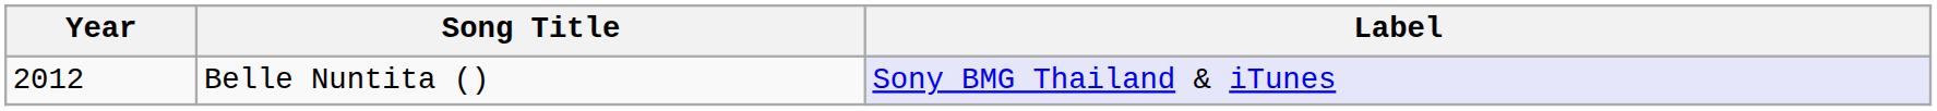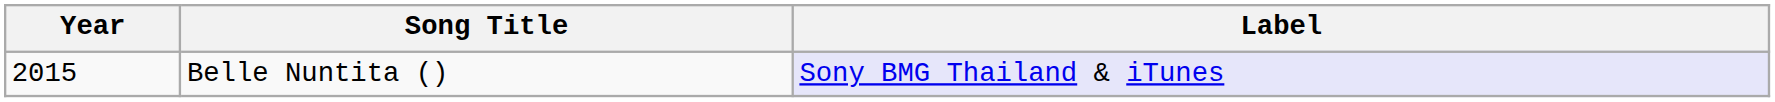Belle Nuntita () | Year: 2012 -> 2015
